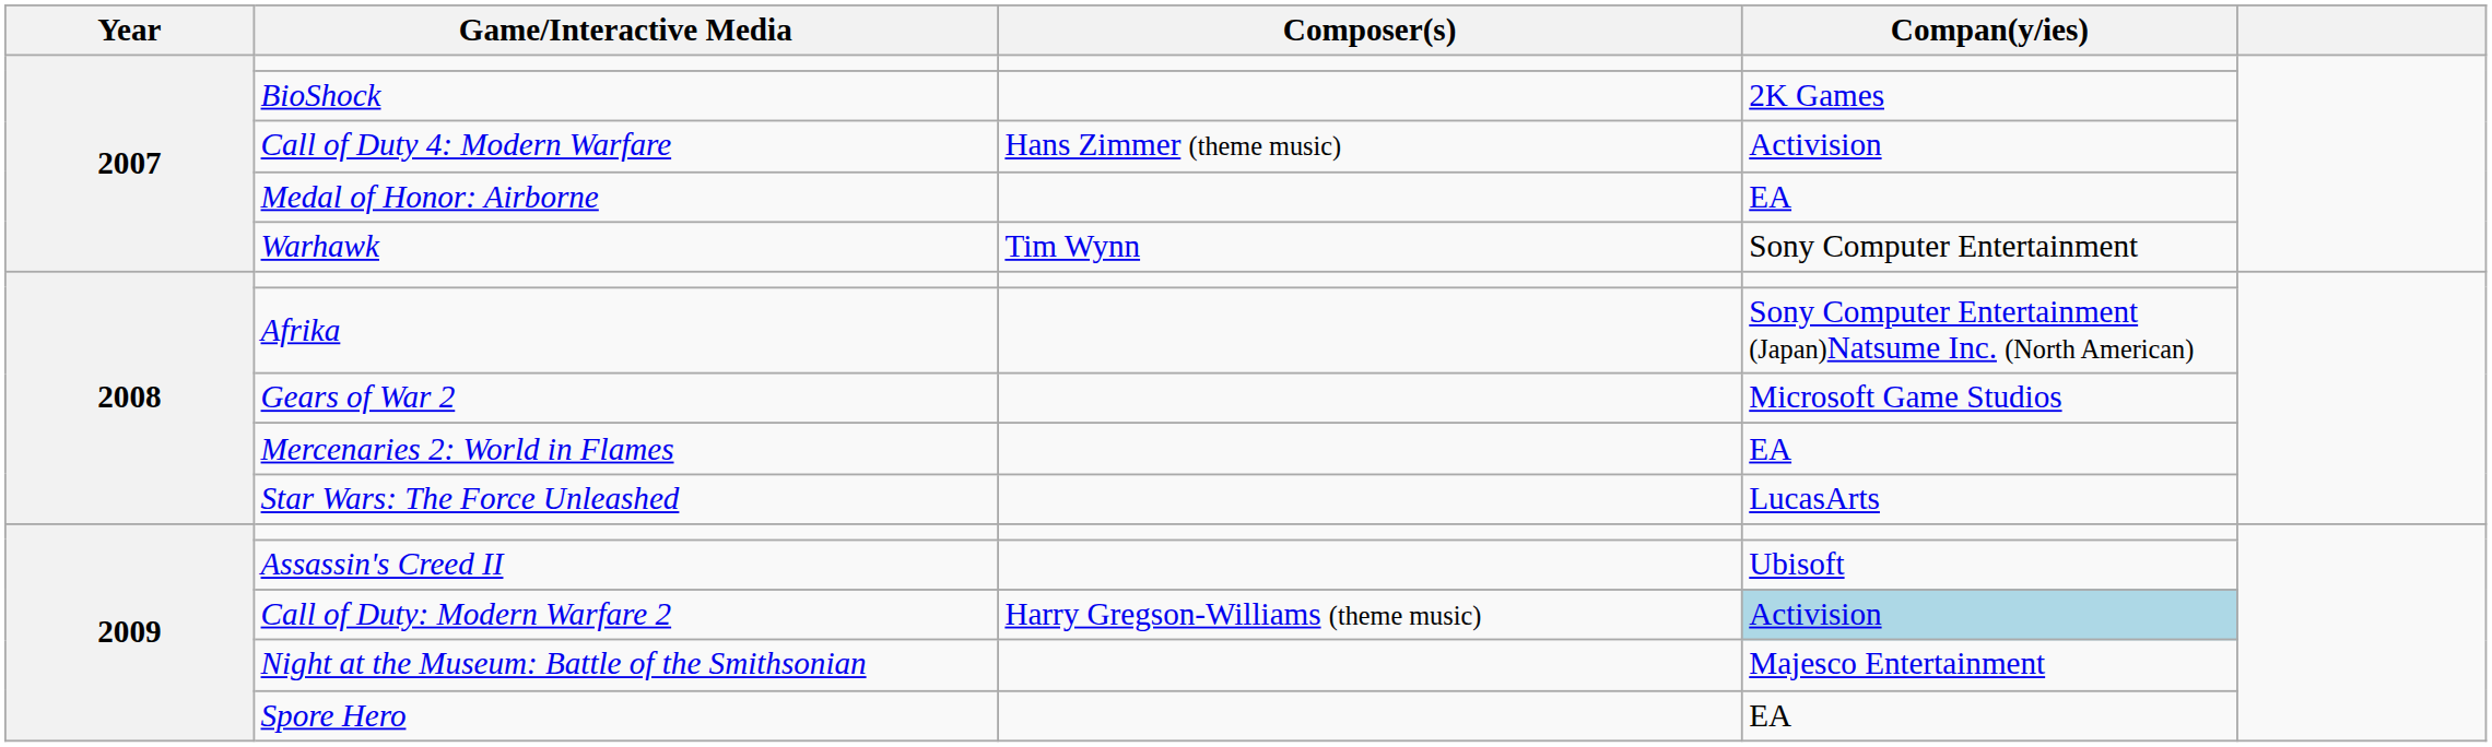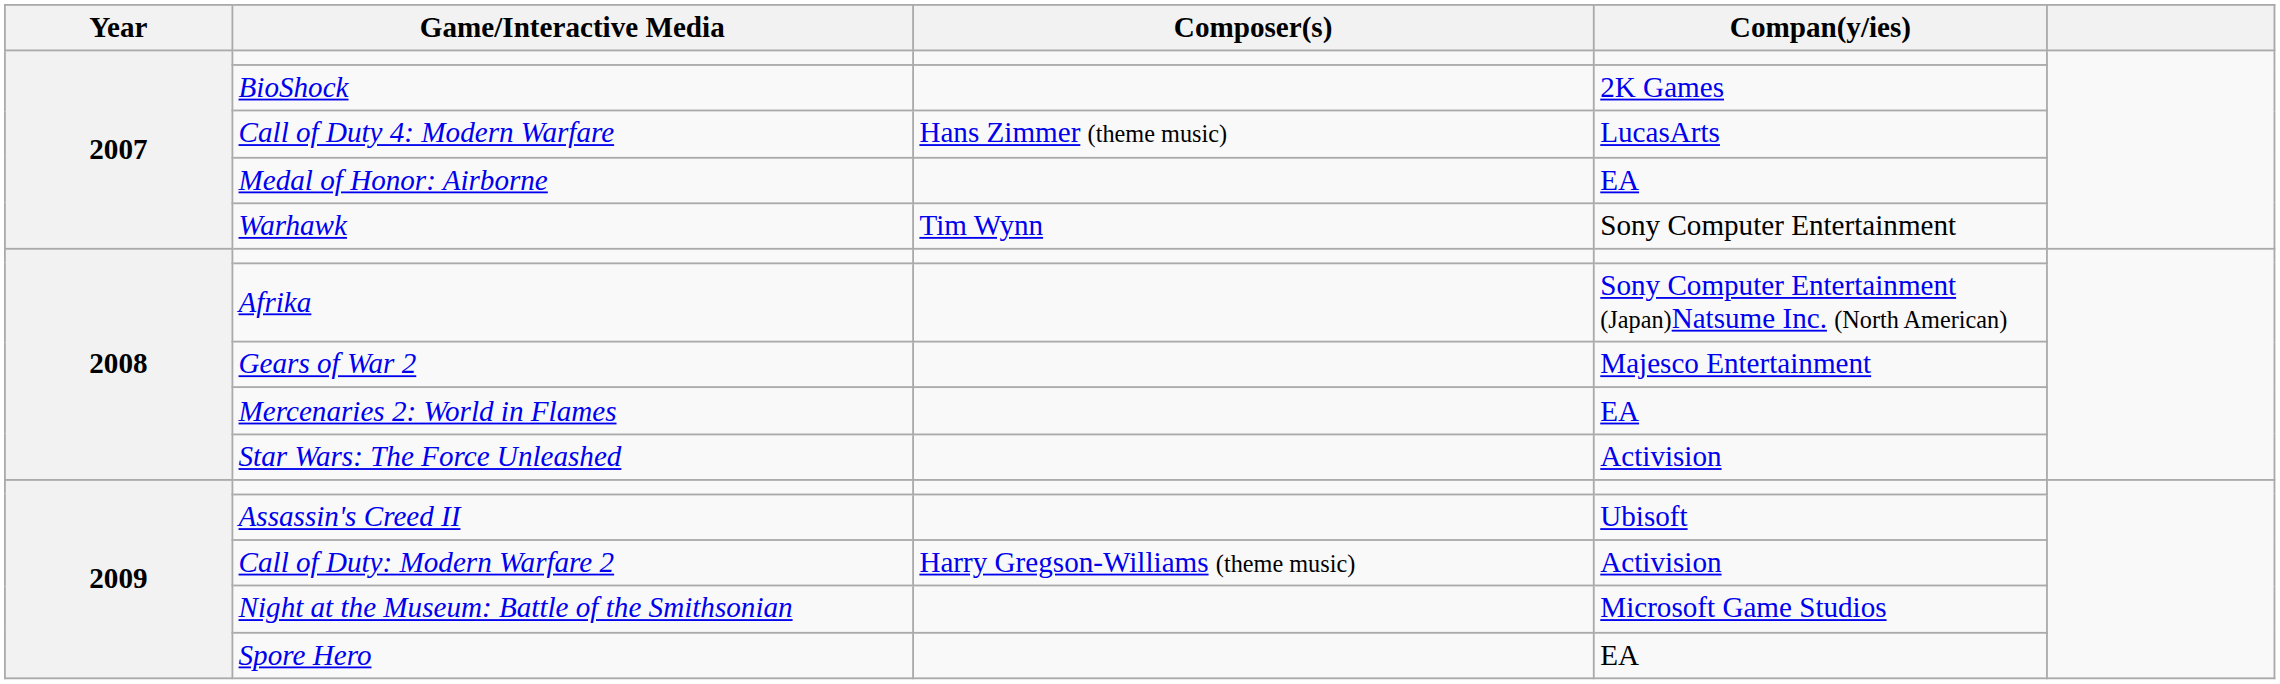Call of Duty 4: Modern Warfare | Compan(y/ies): Activision -> LucasArts
Gears of War 2 | Compan(y/ies): Microsoft Game Studios -> Majesco Entertainment
Star Wars: The Force Unleashed | Compan(y/ies): LucasArts -> Activision
Call of Duty: Modern Warfare 2 | Compan(y/ies): lightblue background -> no background
Night at the Museum: Battle of the Smithsonian | Compan(y/ies): Majesco Entertainment -> Microsoft Game Studios
